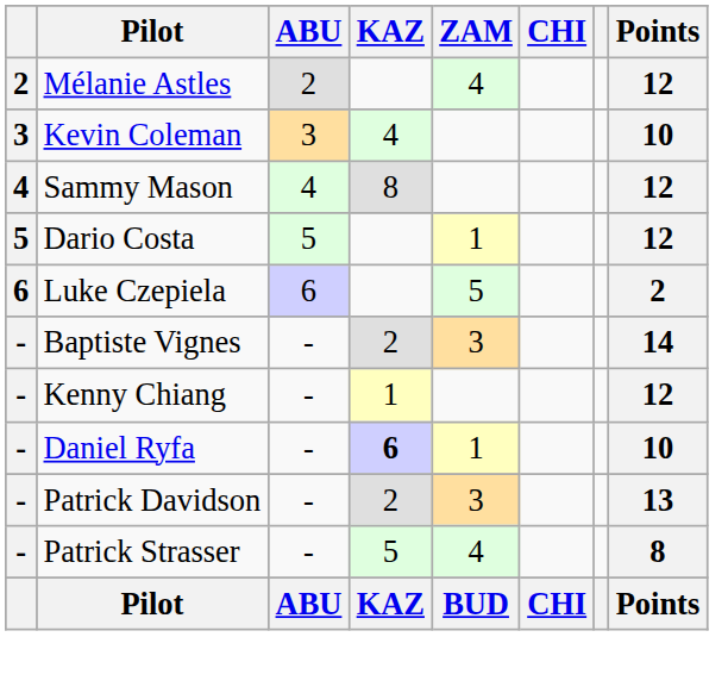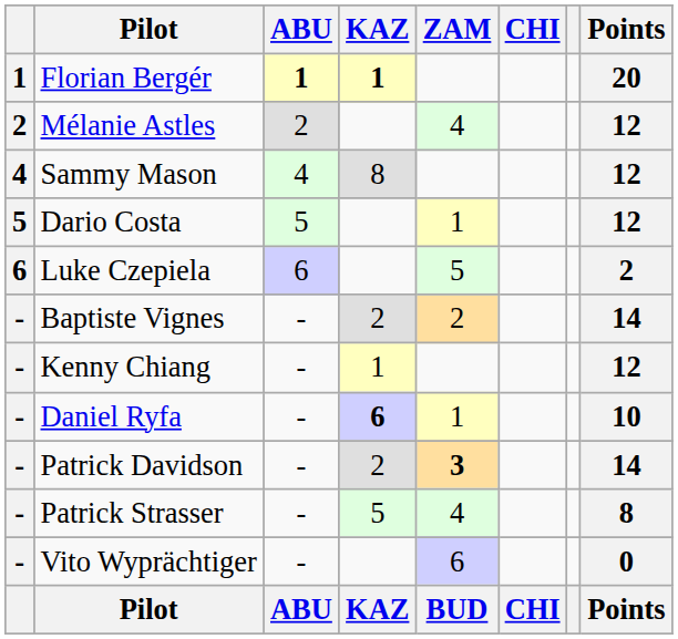+ row: 1 | Florian Bergér | 1 | 1 | 20
- row: 3 | Kevin Coleman | 3 | 4 | 10
Baptiste Vignes | ZAM: 3 -> 2
Patrick Davidson | ZAM: normal -> bold
Patrick Davidson | Points: 13 -> 14
+ row: - | Vito Wyprächtiger | - | 6 | 0
